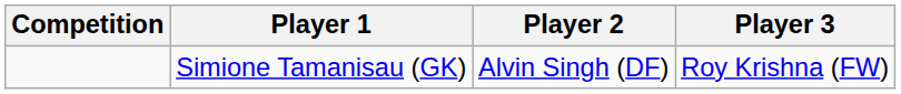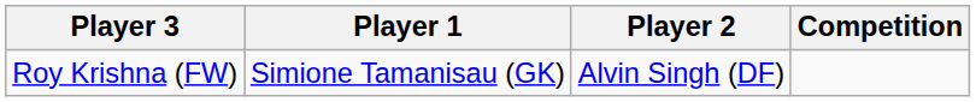columns swapped: Competition <-> Player 3
